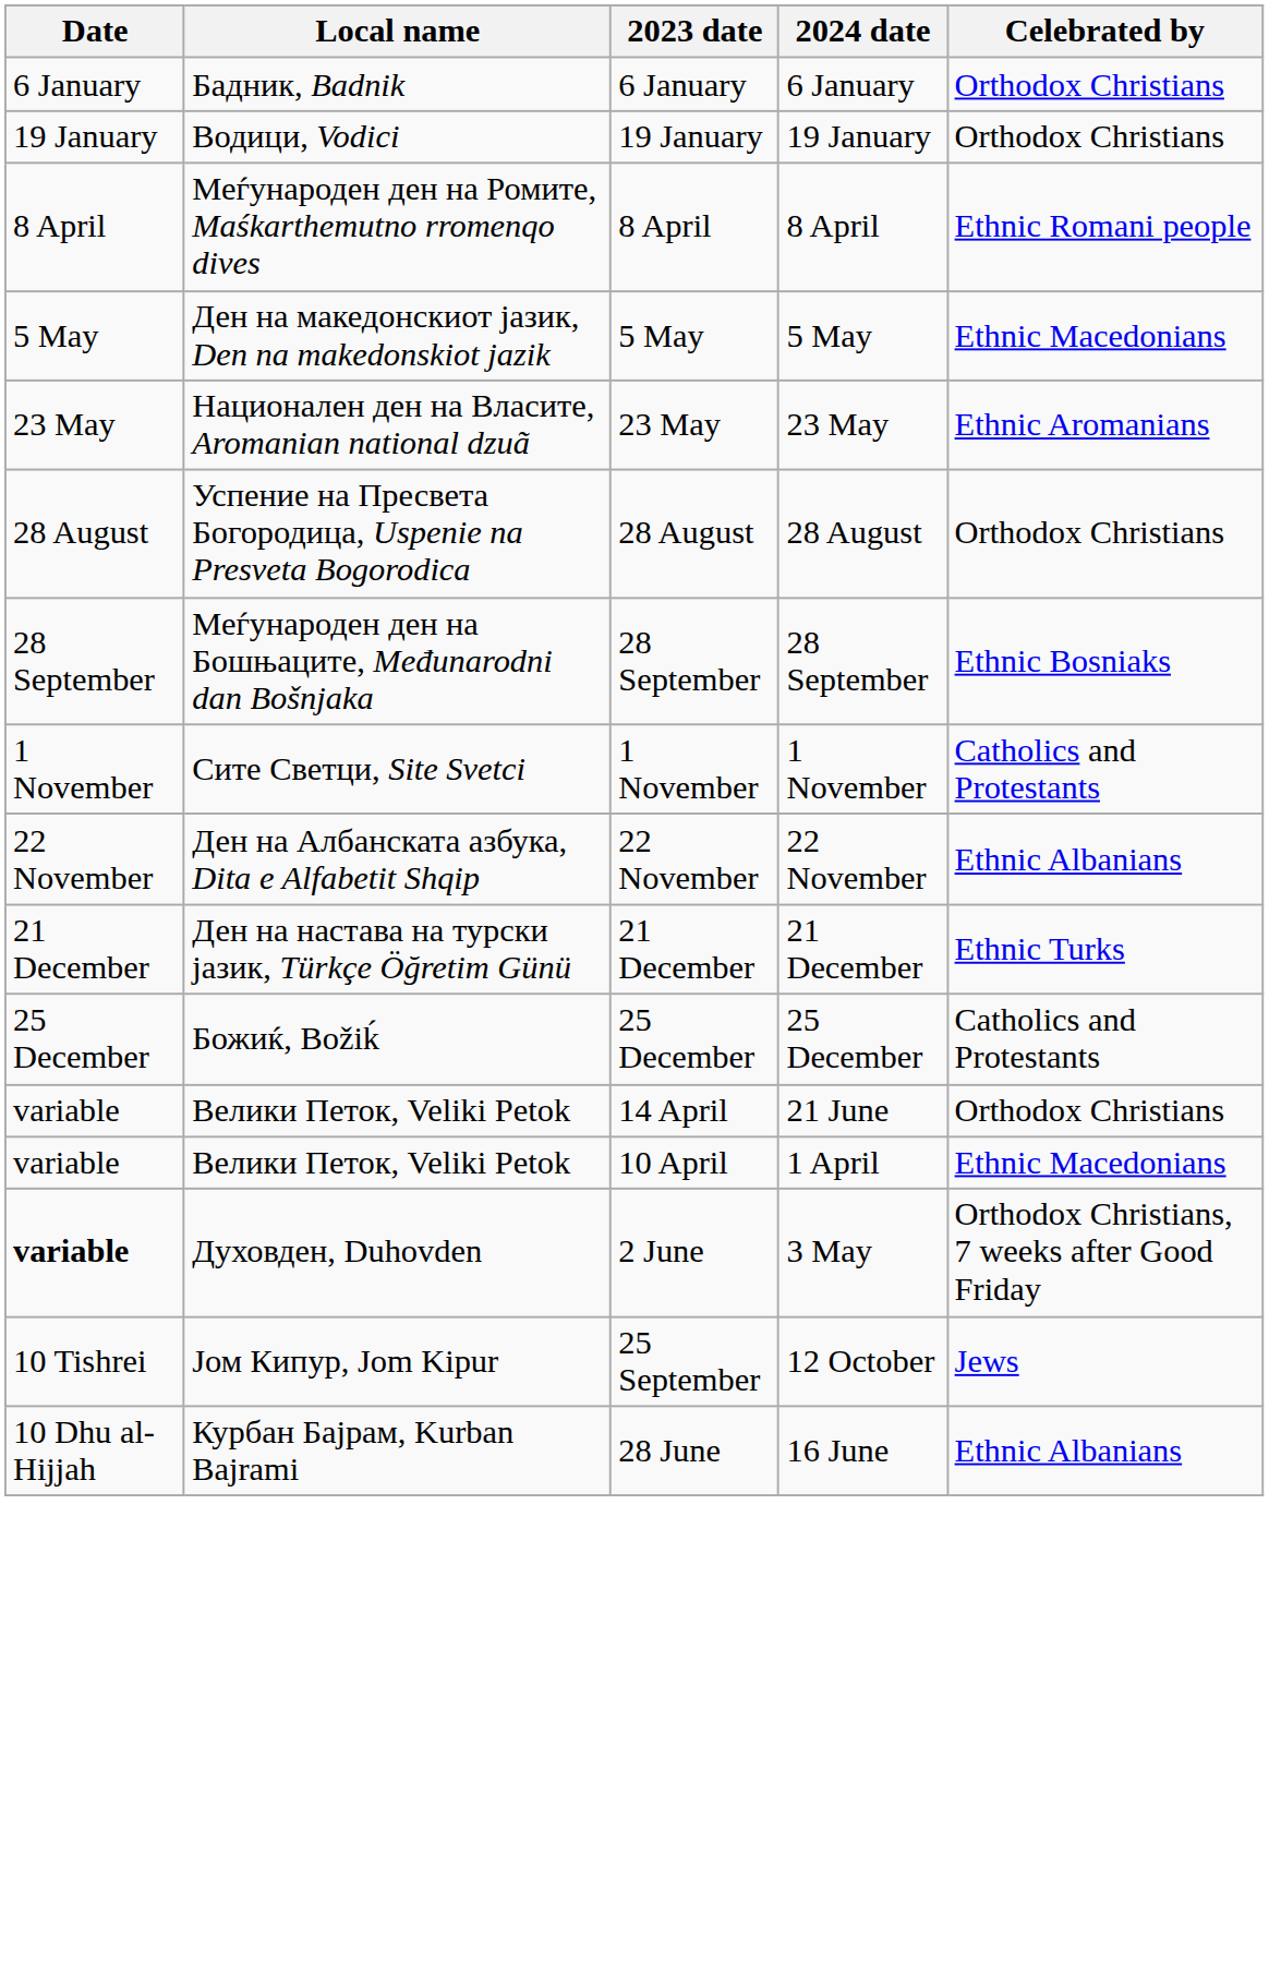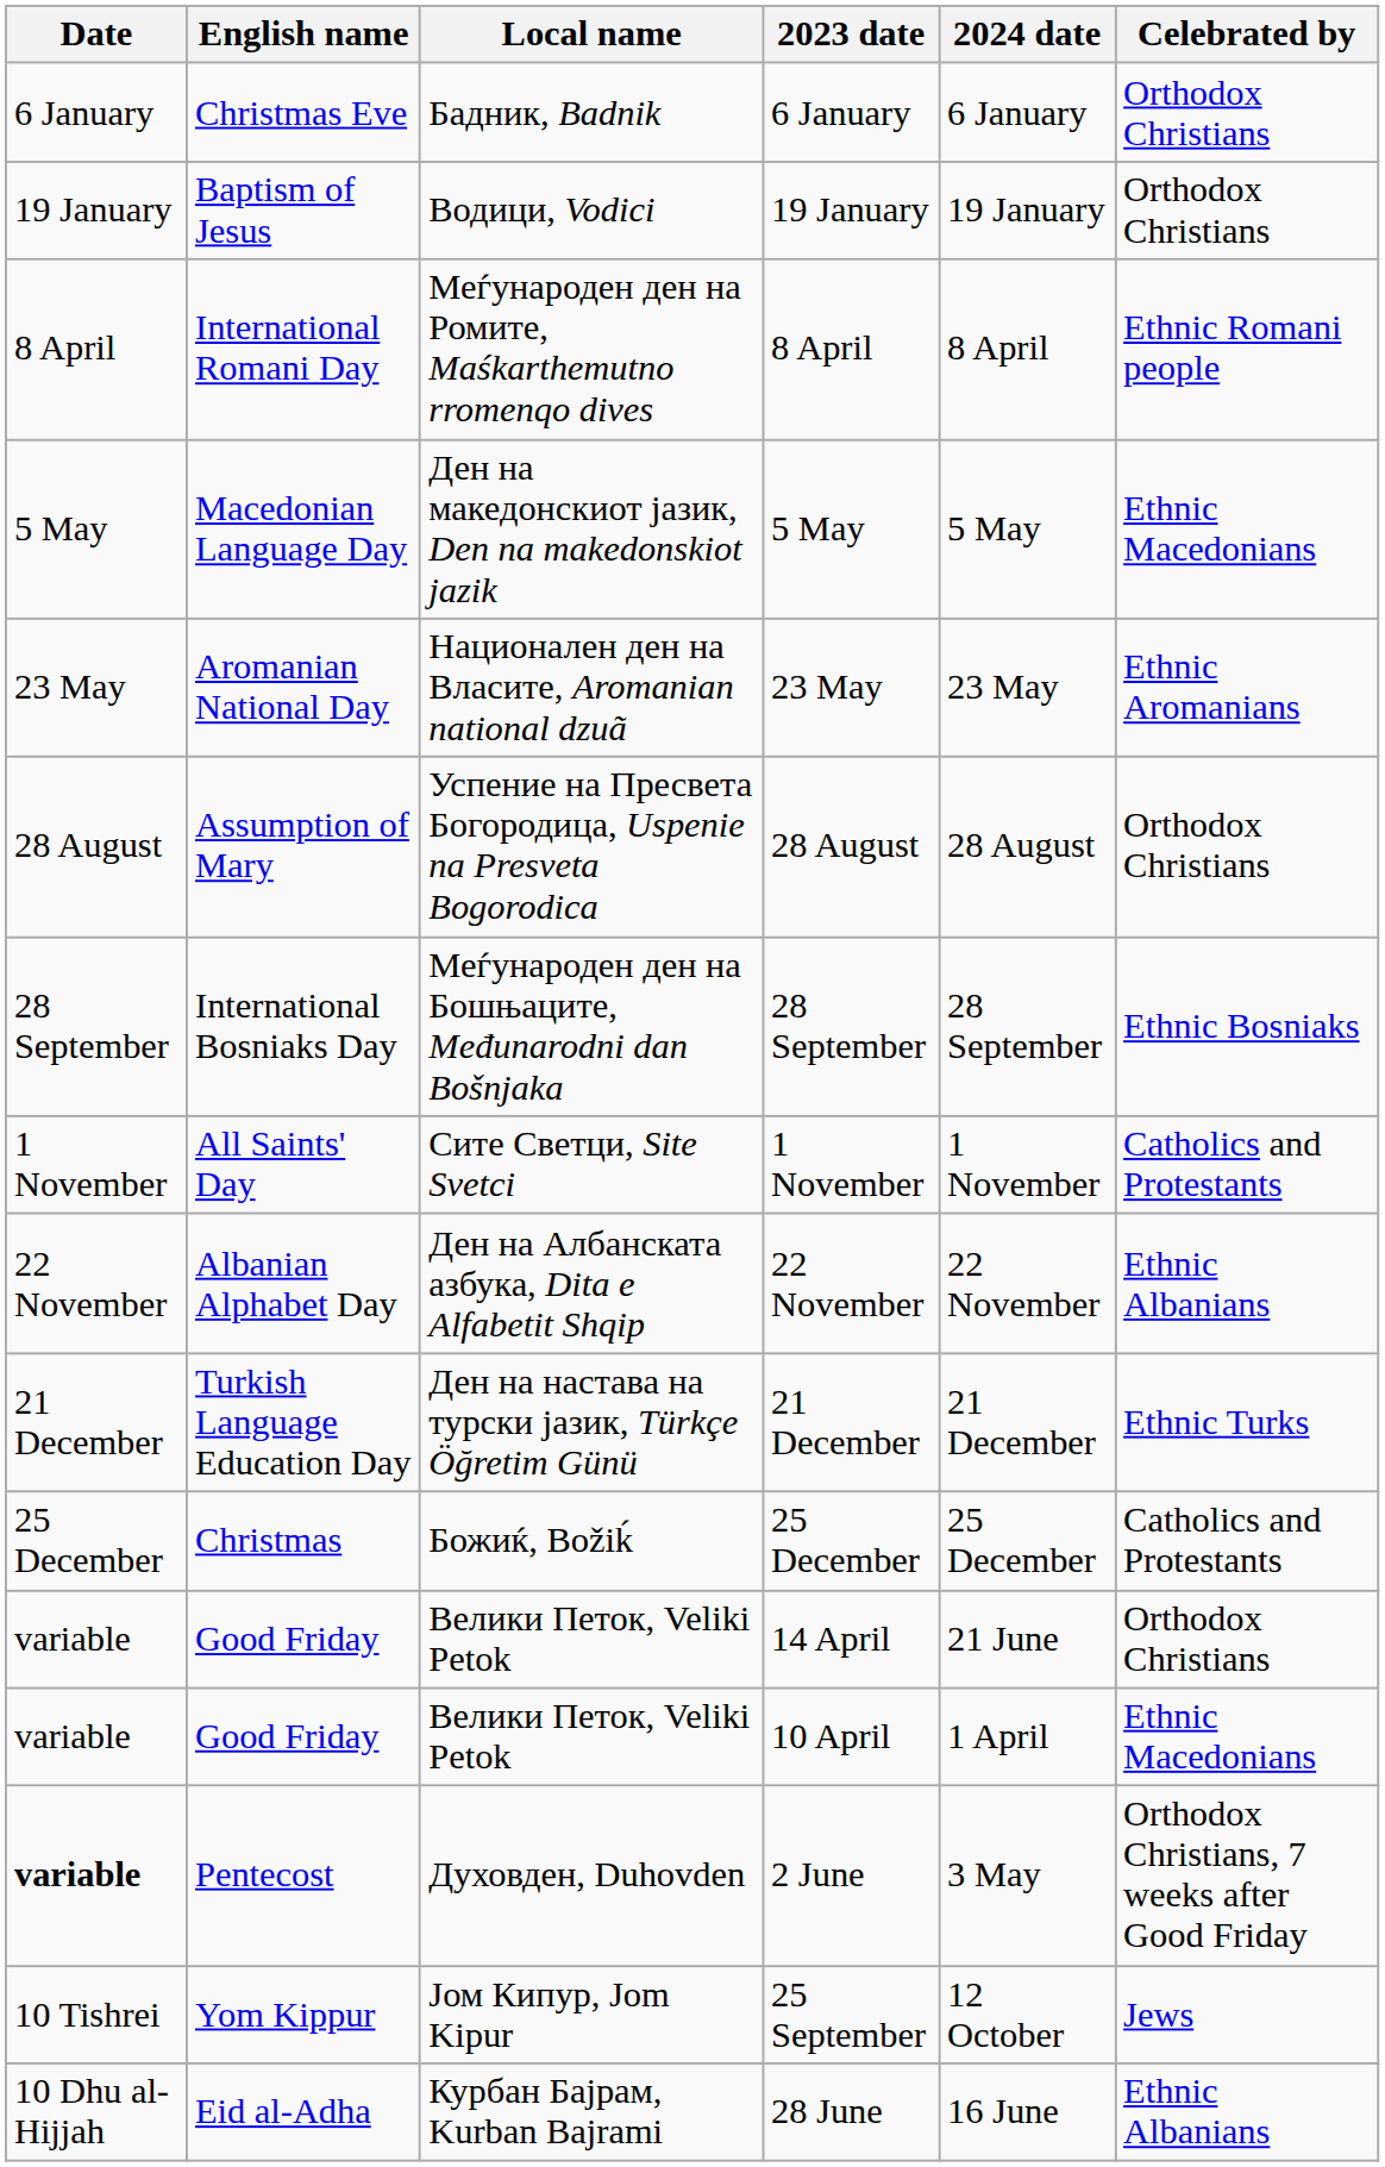+ column: English name | Christmas Eve | Baptism of Jesus | International Romani Day | Macedonian Language Day | Aromanian National Day | Assumption of Mary | International Bosniaks Day | All Saints' Day | Albanian Alphabet Day | Turkish Language Education Day | Christmas | Good Friday | Good Friday | Pentecost | Yom Kippur | Eid al-Adha
